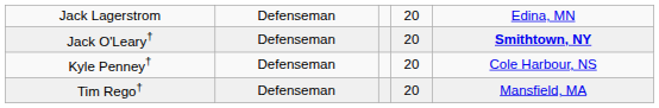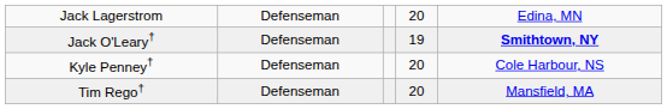Jack O'Leary† | column 4: 20 -> 19
